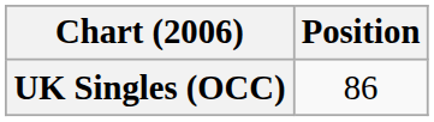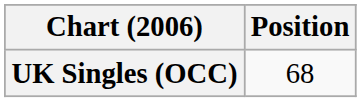UK Singles (OCC) | Position: 86 -> 68
